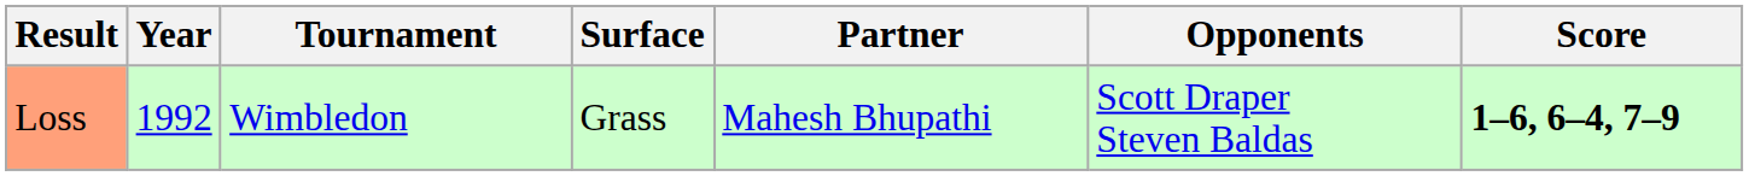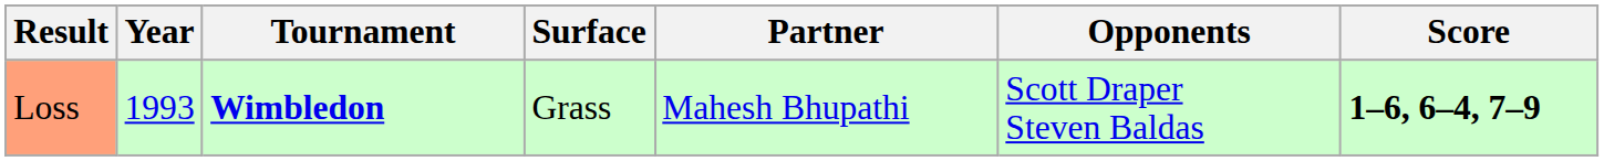Loss | Year: 1992 -> 1993
Loss | Tournament: normal -> bold
